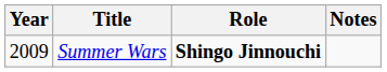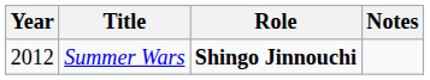Summer Wars | Year: 2009 -> 2012
